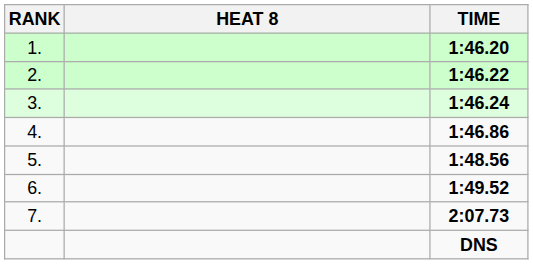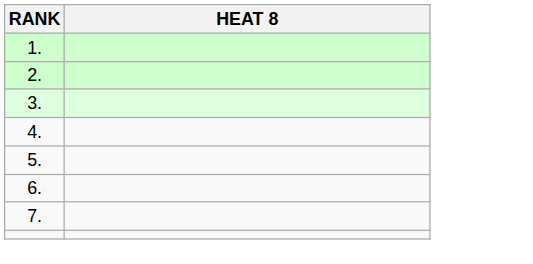- column: TIME | 1:46.20 | 1:46.22 | 1:46.24 | 1:46.86 | 1:48.56 | 1:49.52 | 2:07.73 | DNS
